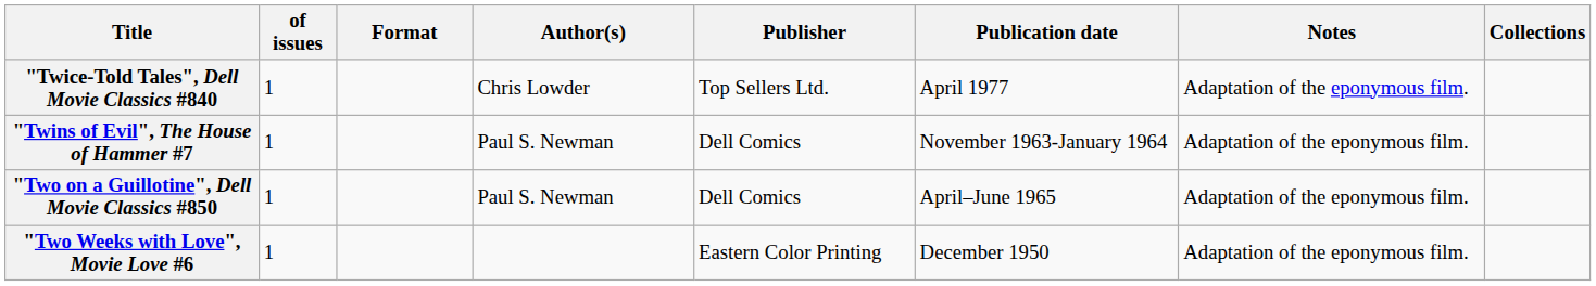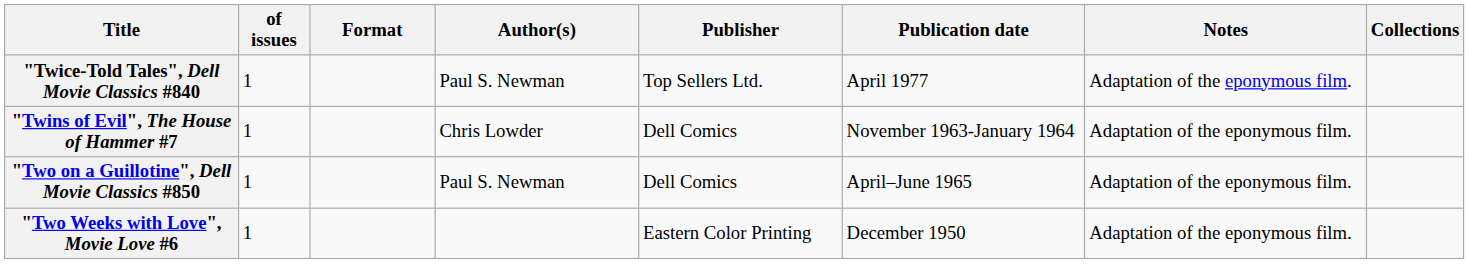"Twice-Told Tales", Dell Movie Classics #840 | Author(s): Chris Lowder -> Paul S. Newman
"Twins of Evil", The House of Hammer #7 | Author(s): Paul S. Newman -> Chris Lowder
